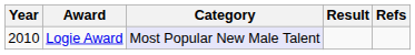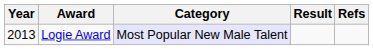Logie Award | Year: 2010 -> 2013
